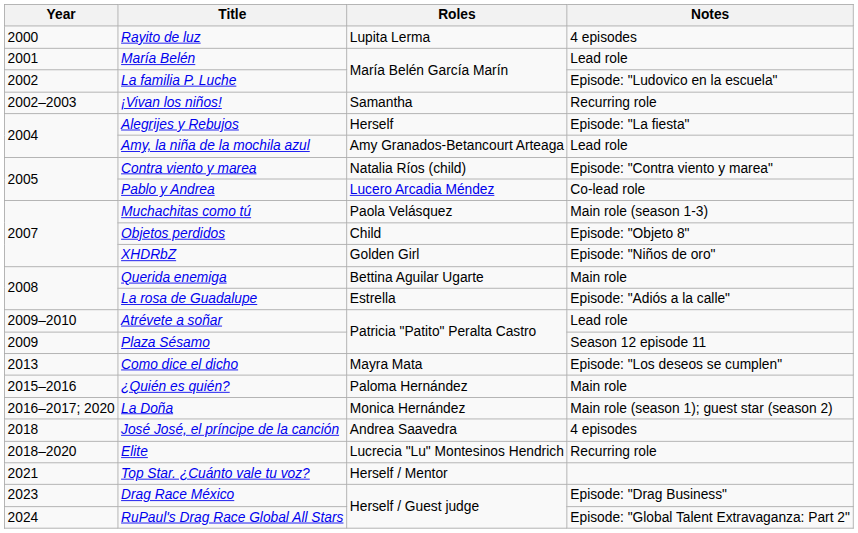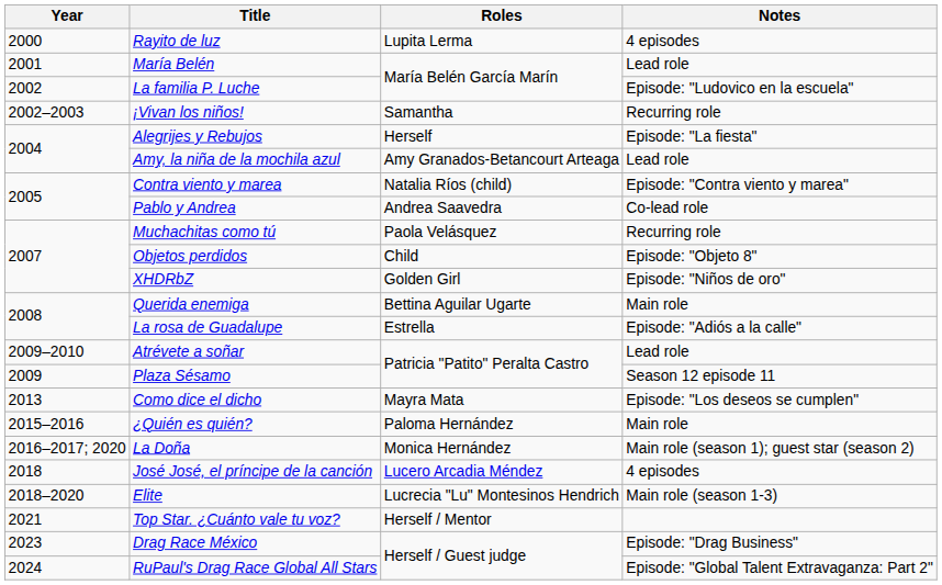Pablo y Andrea | Roles: Lucero Arcadia Méndez -> Andrea Saavedra
Muchachitas como tú | Notes: Main role (season 1-3) -> Recurring role
José José, el príncipe de la canción | Roles: Andrea Saavedra -> Lucero Arcadia Méndez
Elite | Notes: Recurring role -> Main role (season 1-3)
